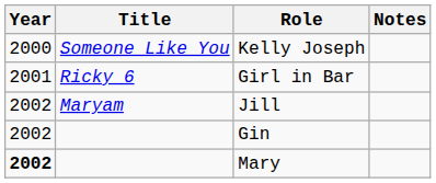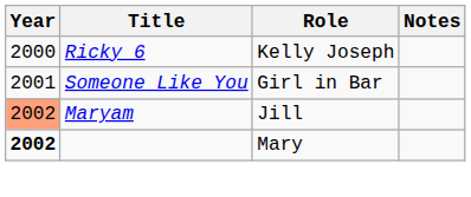Kelly Joseph | Title: Someone Like You -> Ricky 6
Girl in Bar | Title: Ricky 6 -> Someone Like You
Jill | Year: no background -> lightsalmon background
- row: 2002 | Gin
